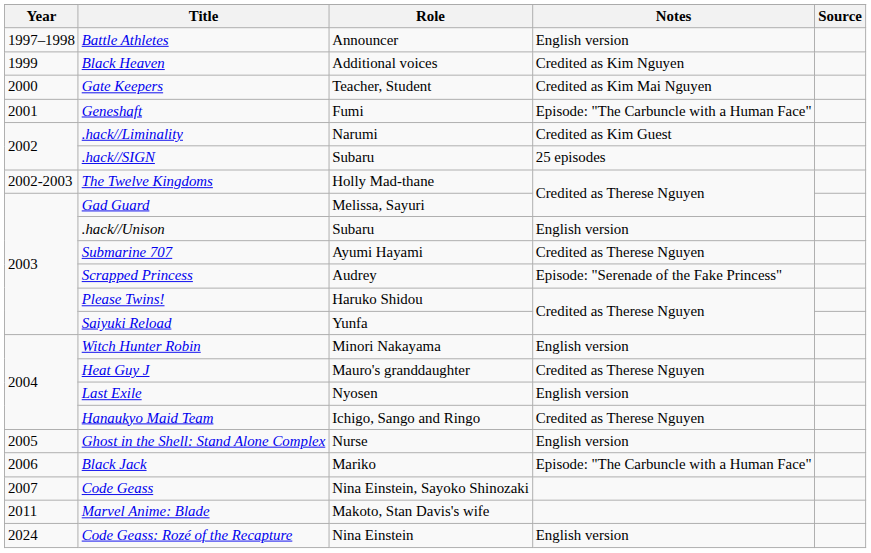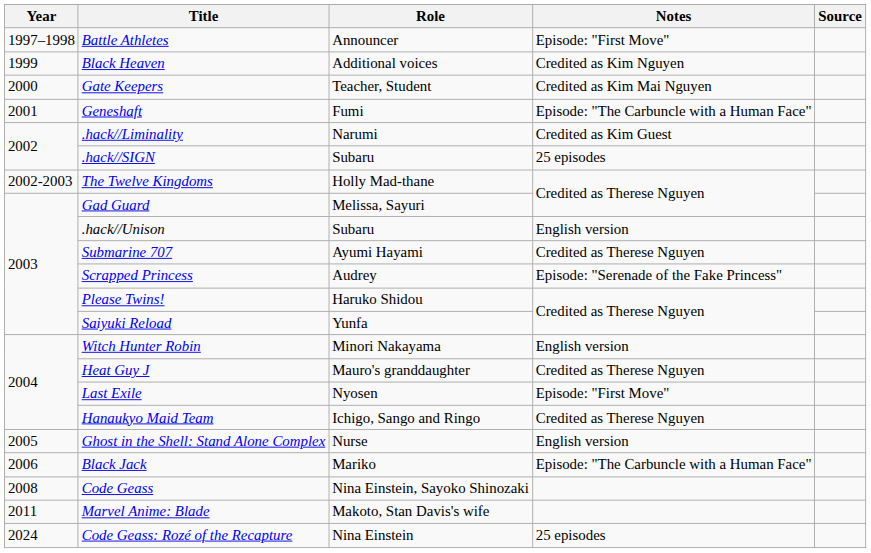Battle Athletes | Notes: English version -> Episode: "First Move"
Last Exile | Notes: English version -> Episode: "First Move"
Code Geass | Year: 2007 -> 2008
Code Geass: Rozé of the Recapture | Notes: English version -> 25 episodes
